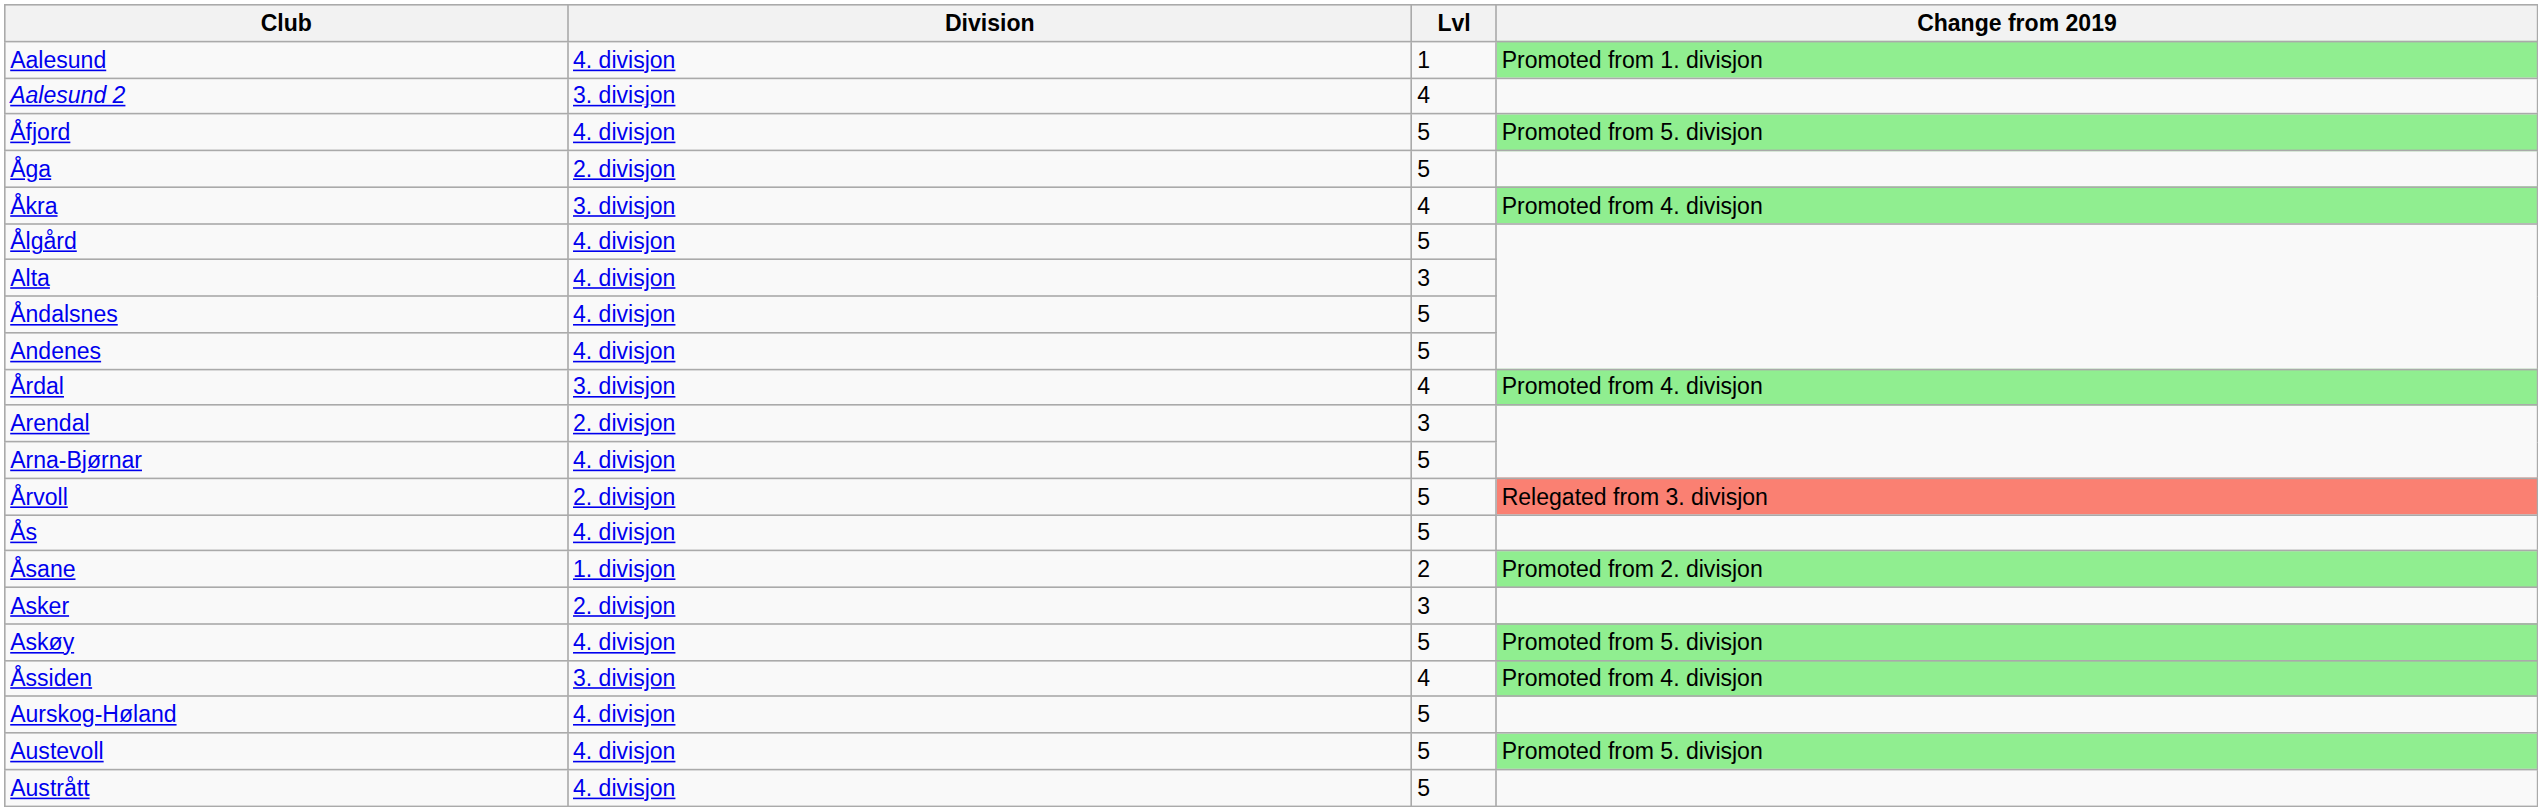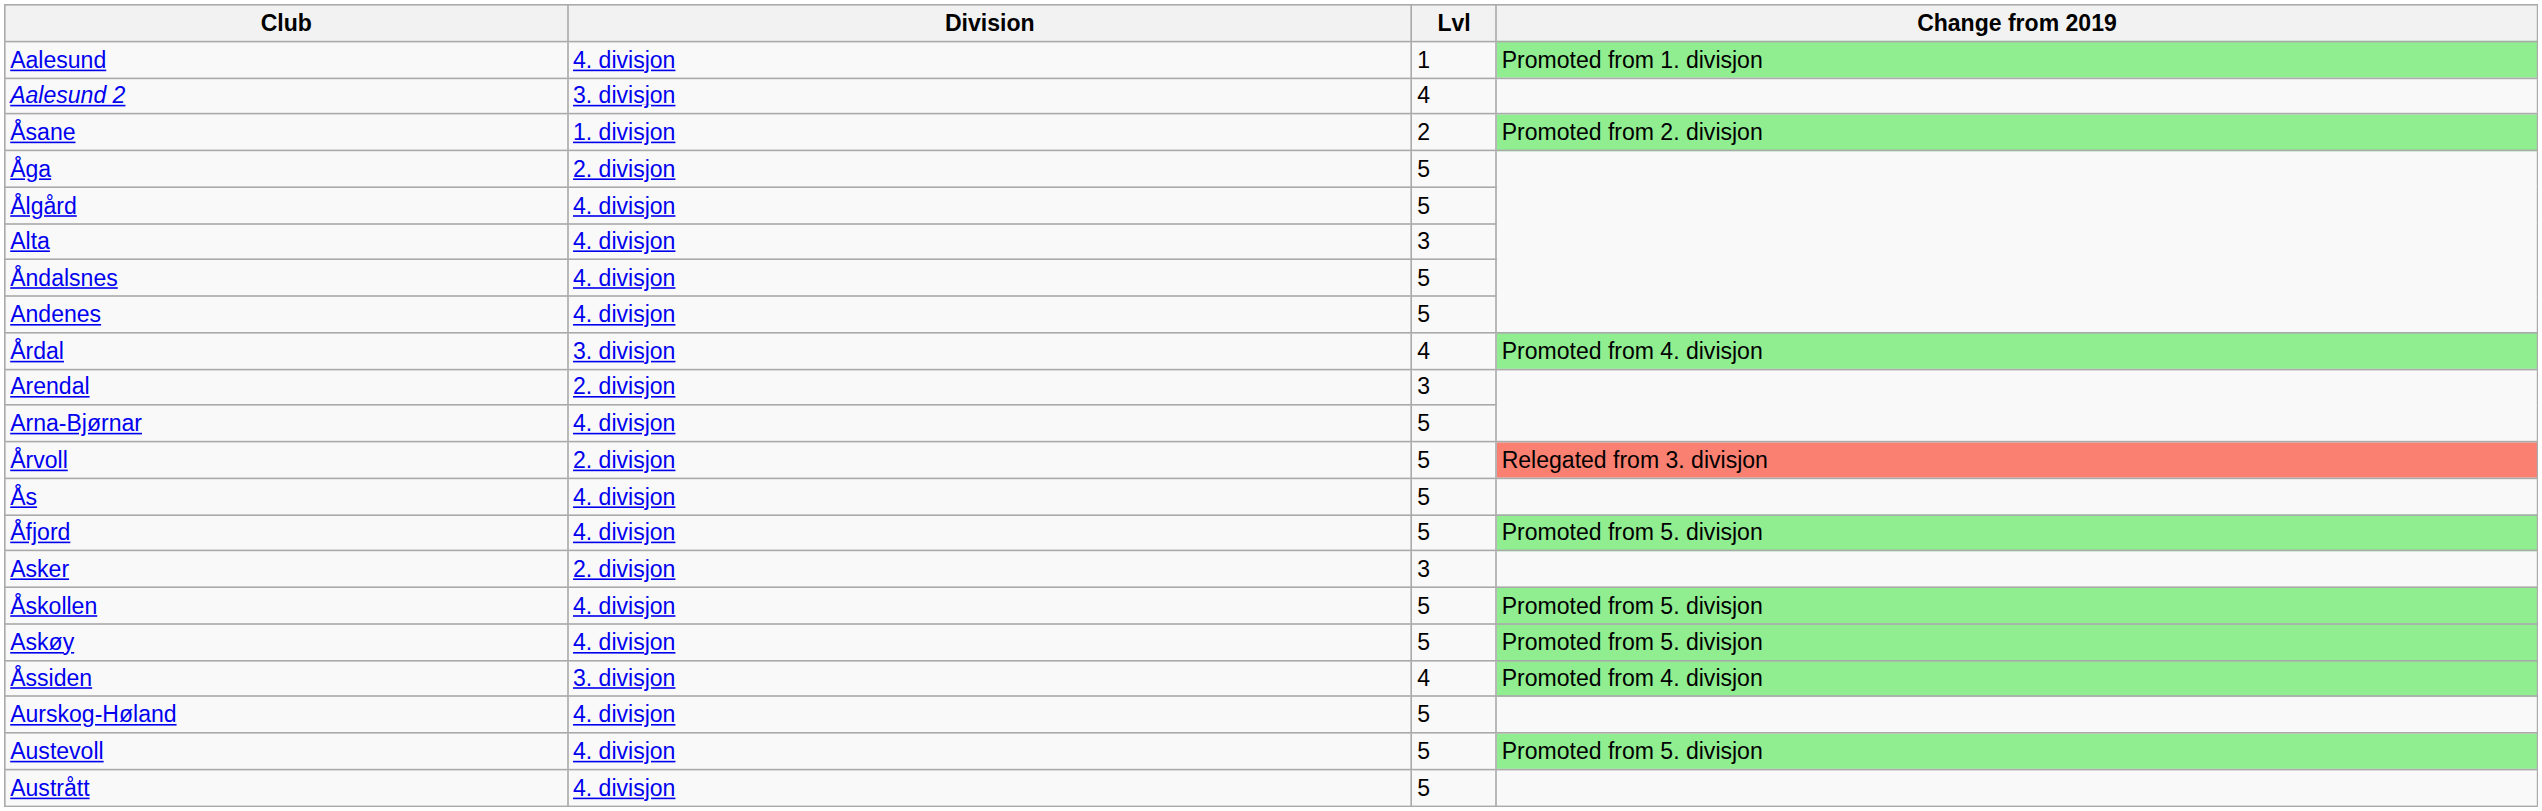rows swapped: Åfjord <-> Åsane
- row: Åkra | 3. divisjon | 4 | Promoted from 4. divisjon
+ row: Åskollen | 4. divisjon | 5 | Promoted from 5. divisjon
